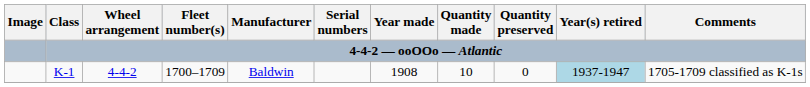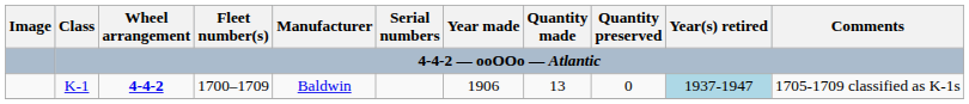K-1 | Wheel arrangement: normal -> bold
K-1 | Year made: 1908 -> 1906
K-1 | Quantity made: 10 -> 13
